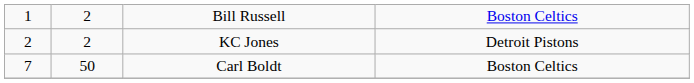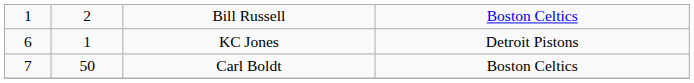KC Jones | column 1: 2 -> 6
KC Jones | column 2: 2 -> 1
